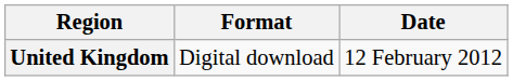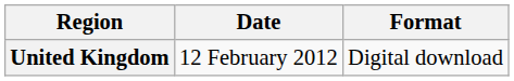columns swapped: Date <-> Format
